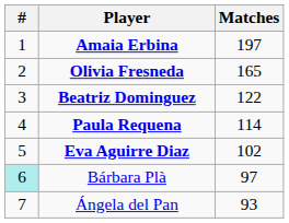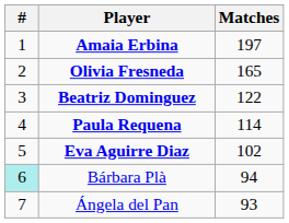Bárbara Plà | Matches: 97 -> 94
